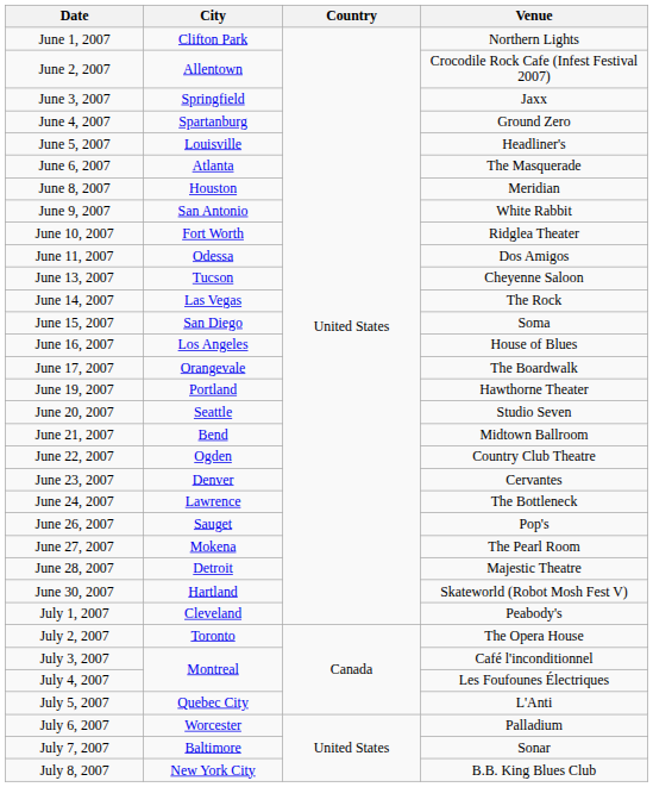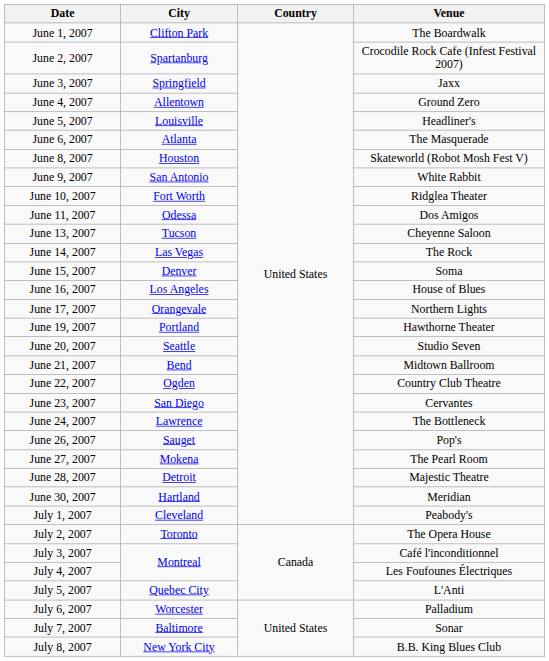June 1, 2007 | Venue: Northern Lights -> The Boardwalk
June 2, 2007 | City: Allentown -> Spartanburg
June 4, 2007 | City: Spartanburg -> Allentown
June 8, 2007 | Venue: Meridian -> Skateworld (Robot Mosh Fest V)
June 15, 2007 | City: San Diego -> Denver
June 17, 2007 | Venue: The Boardwalk -> Northern Lights
June 23, 2007 | City: Denver -> San Diego
June 30, 2007 | Venue: Skateworld (Robot Mosh Fest V) -> Meridian
